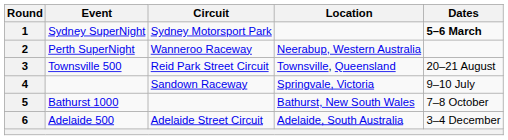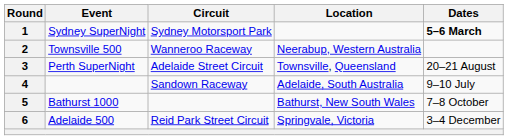2 | Event: Perth SuperNight -> Townsville 500
3 | Event: Townsville 500 -> Perth SuperNight
3 | Circuit: Reid Park Street Circuit -> Adelaide Street Circuit
4 | Location: Springvale, Victoria -> Adelaide, South Australia
6 | Circuit: Adelaide Street Circuit -> Reid Park Street Circuit
6 | Location: Adelaide, South Australia -> Springvale, Victoria
